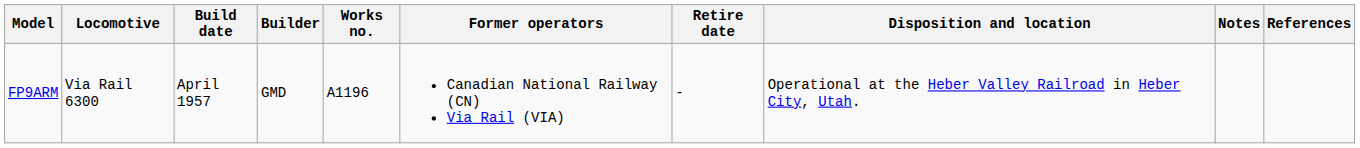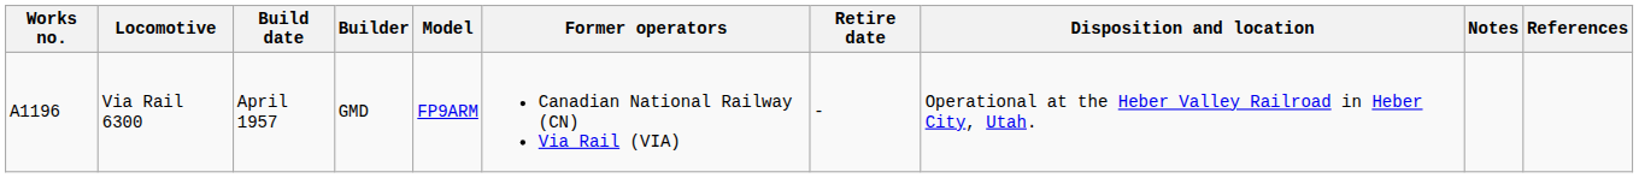columns swapped: Works no. <-> Model
